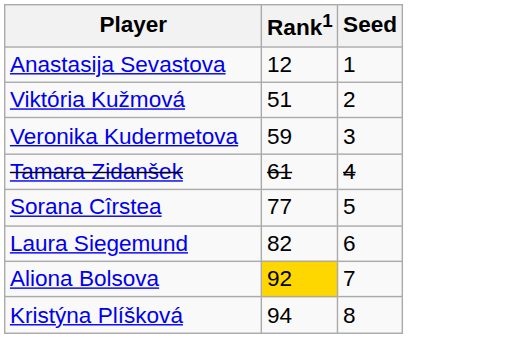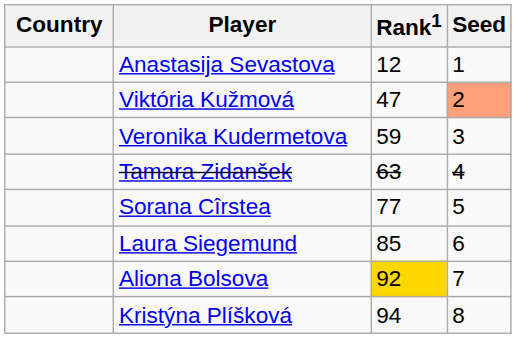+ column: Country
Viktória Kužmová | Rank1: 51 -> 47
Viktória Kužmová | Seed: no background -> lightsalmon background
Tamara Zidanšek | Rank1: 61 -> 63
Laura Siegemund | Rank1: 82 -> 85
